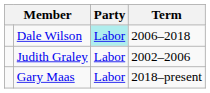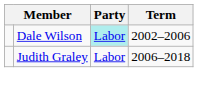Dale Wilson | Term: 2006–2018 -> 2002–2006
Judith Graley | Term: 2002–2006 -> 2006–2018
- row: Gary Maas | Labor | 2018–present
